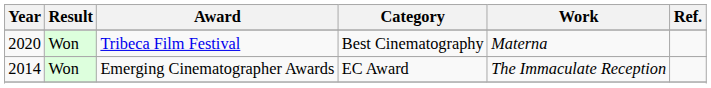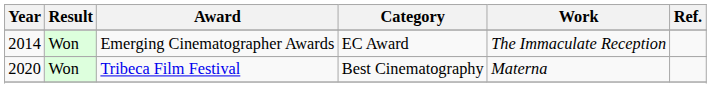rows swapped: Emerging Cinematographer Awards <-> Tribeca Film Festival
